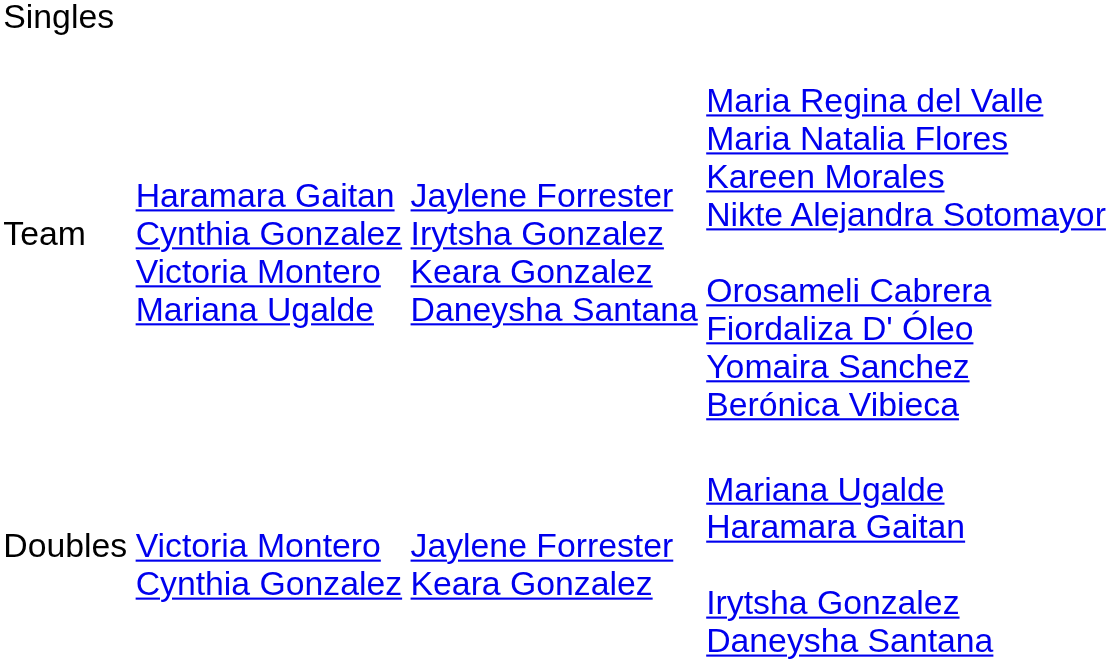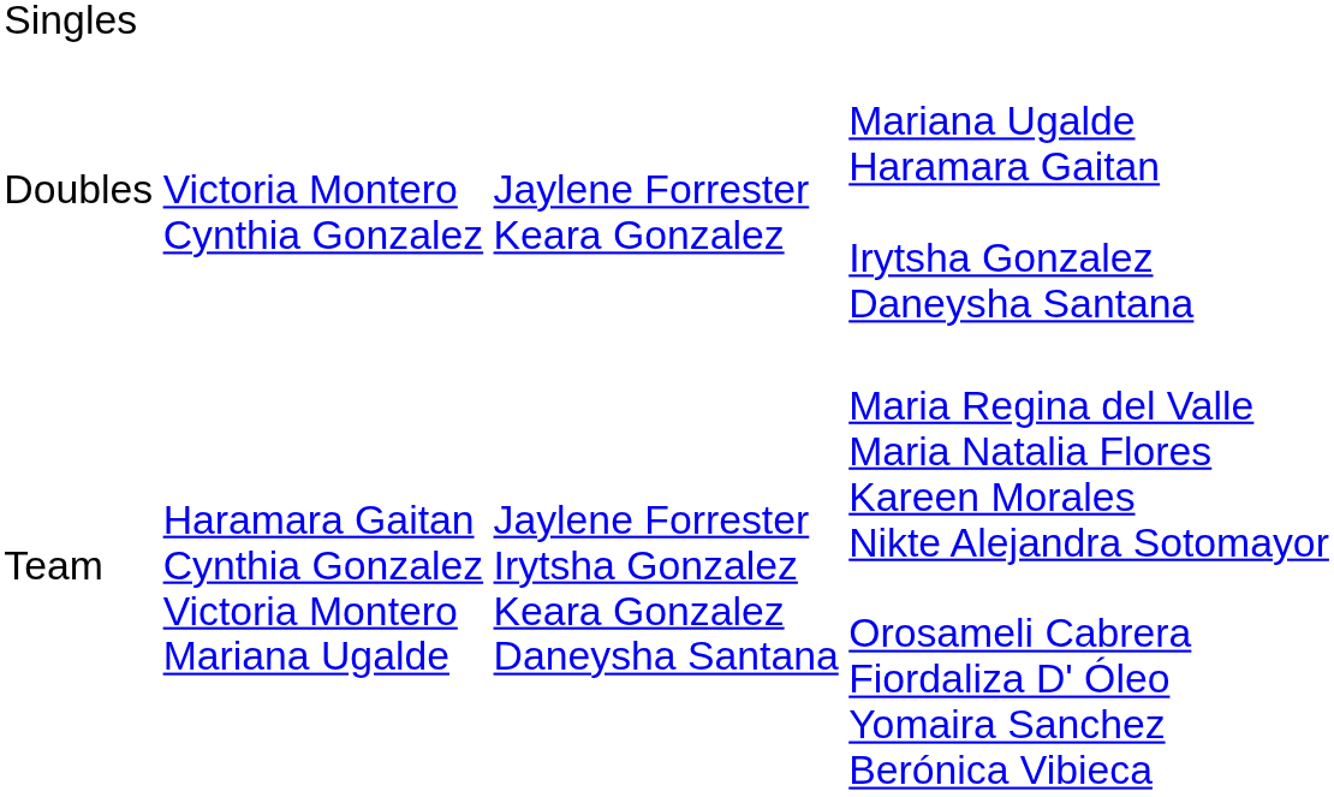rows swapped: Doubles <-> Team
